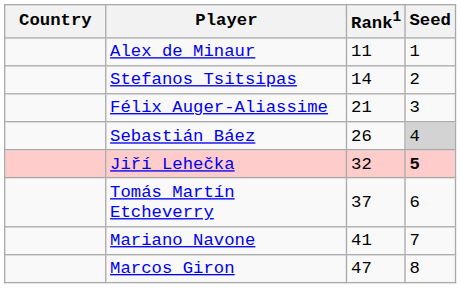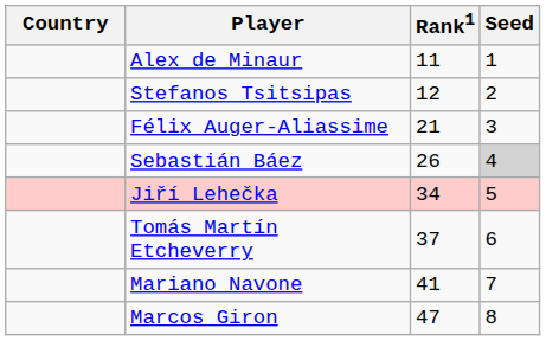Stefanos Tsitsipas | Rank1: 14 -> 12
Jiří Lehečka | Rank1: 32 -> 34
Jiří Lehečka | Seed: bold -> normal
